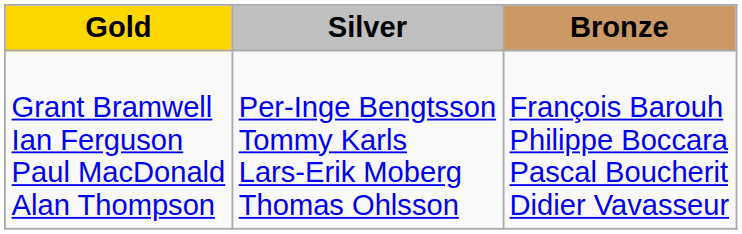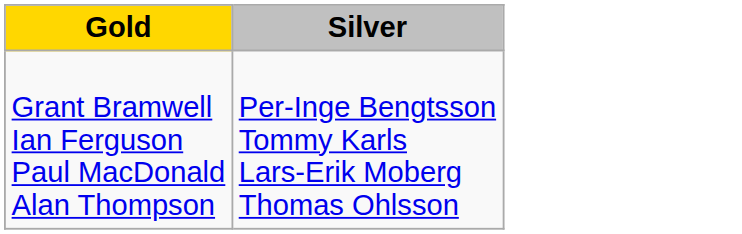- column: Bronze | François Barouh Philippe Boccara Pascal Boucherit Didier Vavasseur
